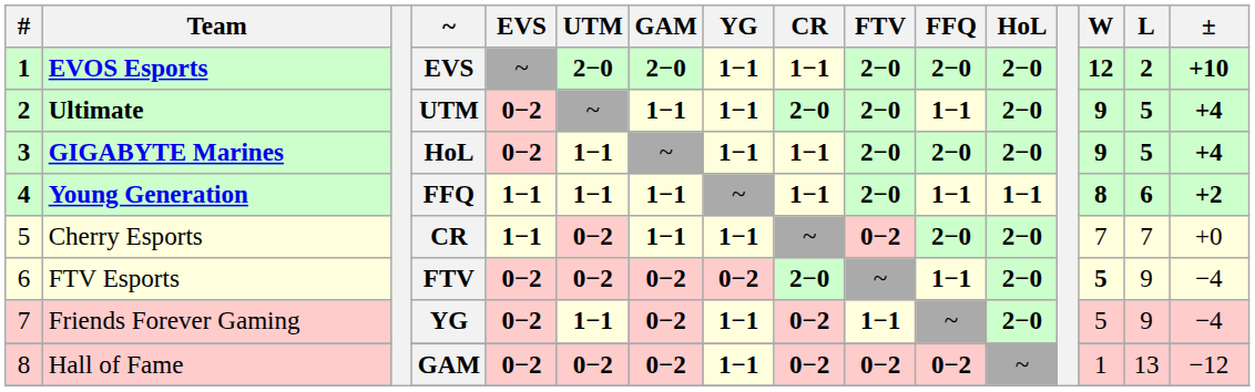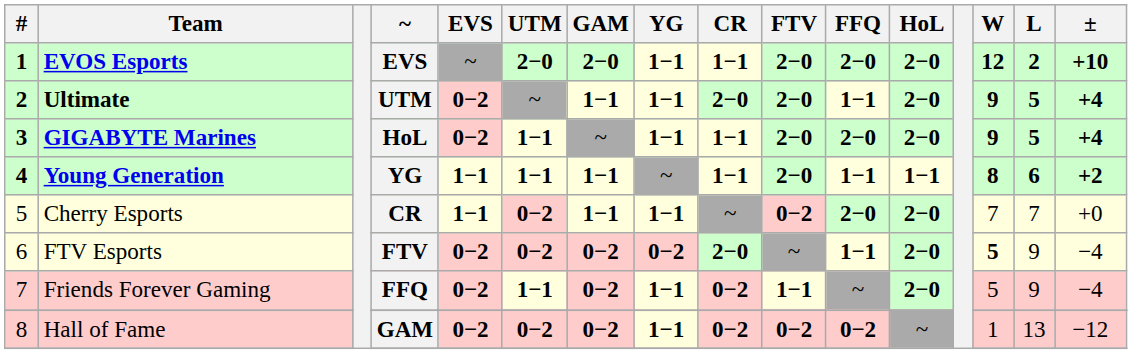Young Generation | ~: FFQ -> YG
Friends Forever Gaming | ~: YG -> FFQ
